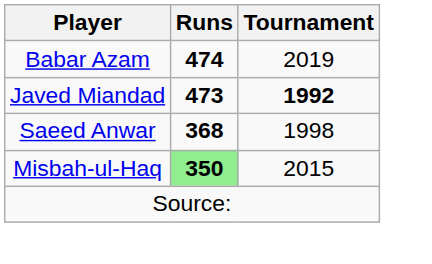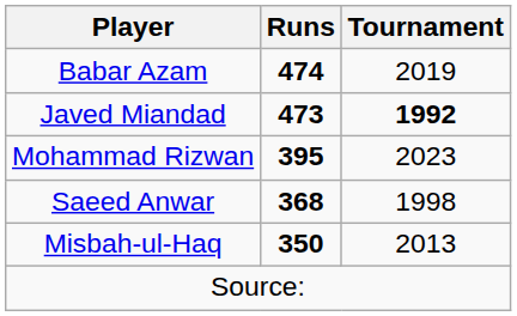+ row: Mohammad Rizwan | 395 | 2023
Misbah-ul-Haq | Runs: lightgreen background -> no background
Misbah-ul-Haq | Tournament: 2015 -> 2013
